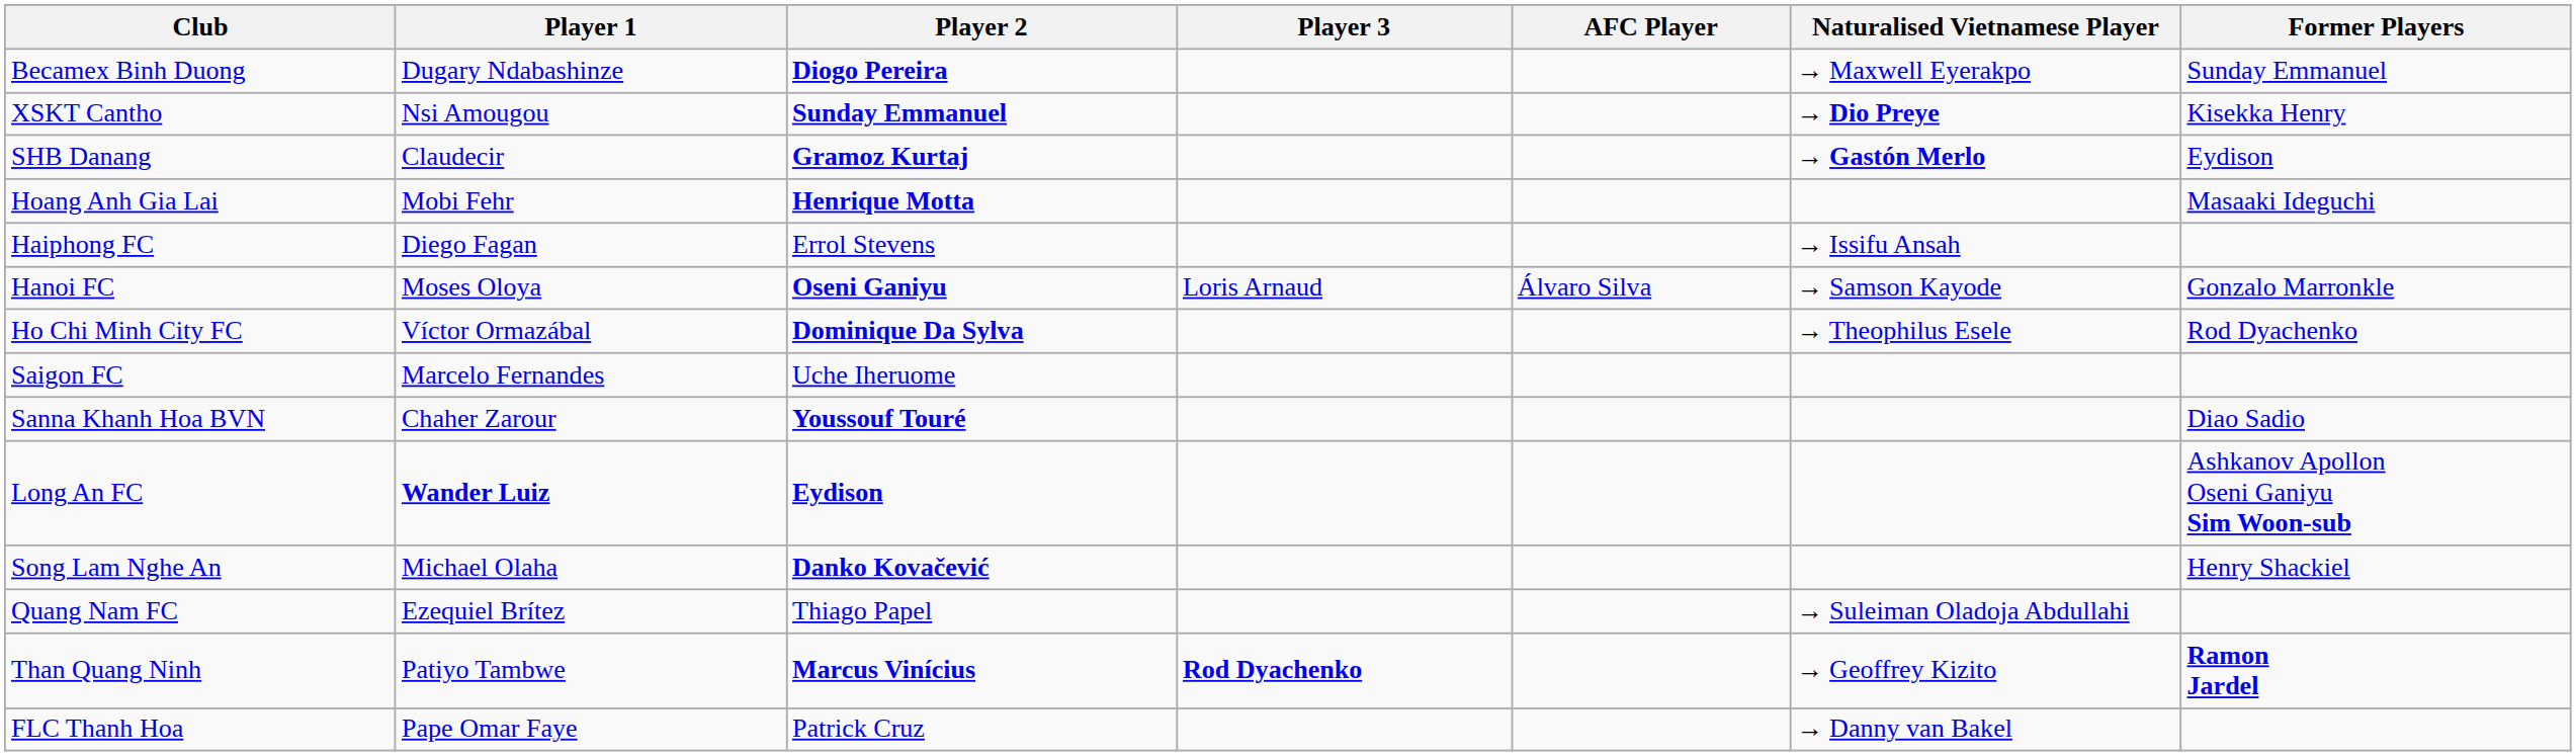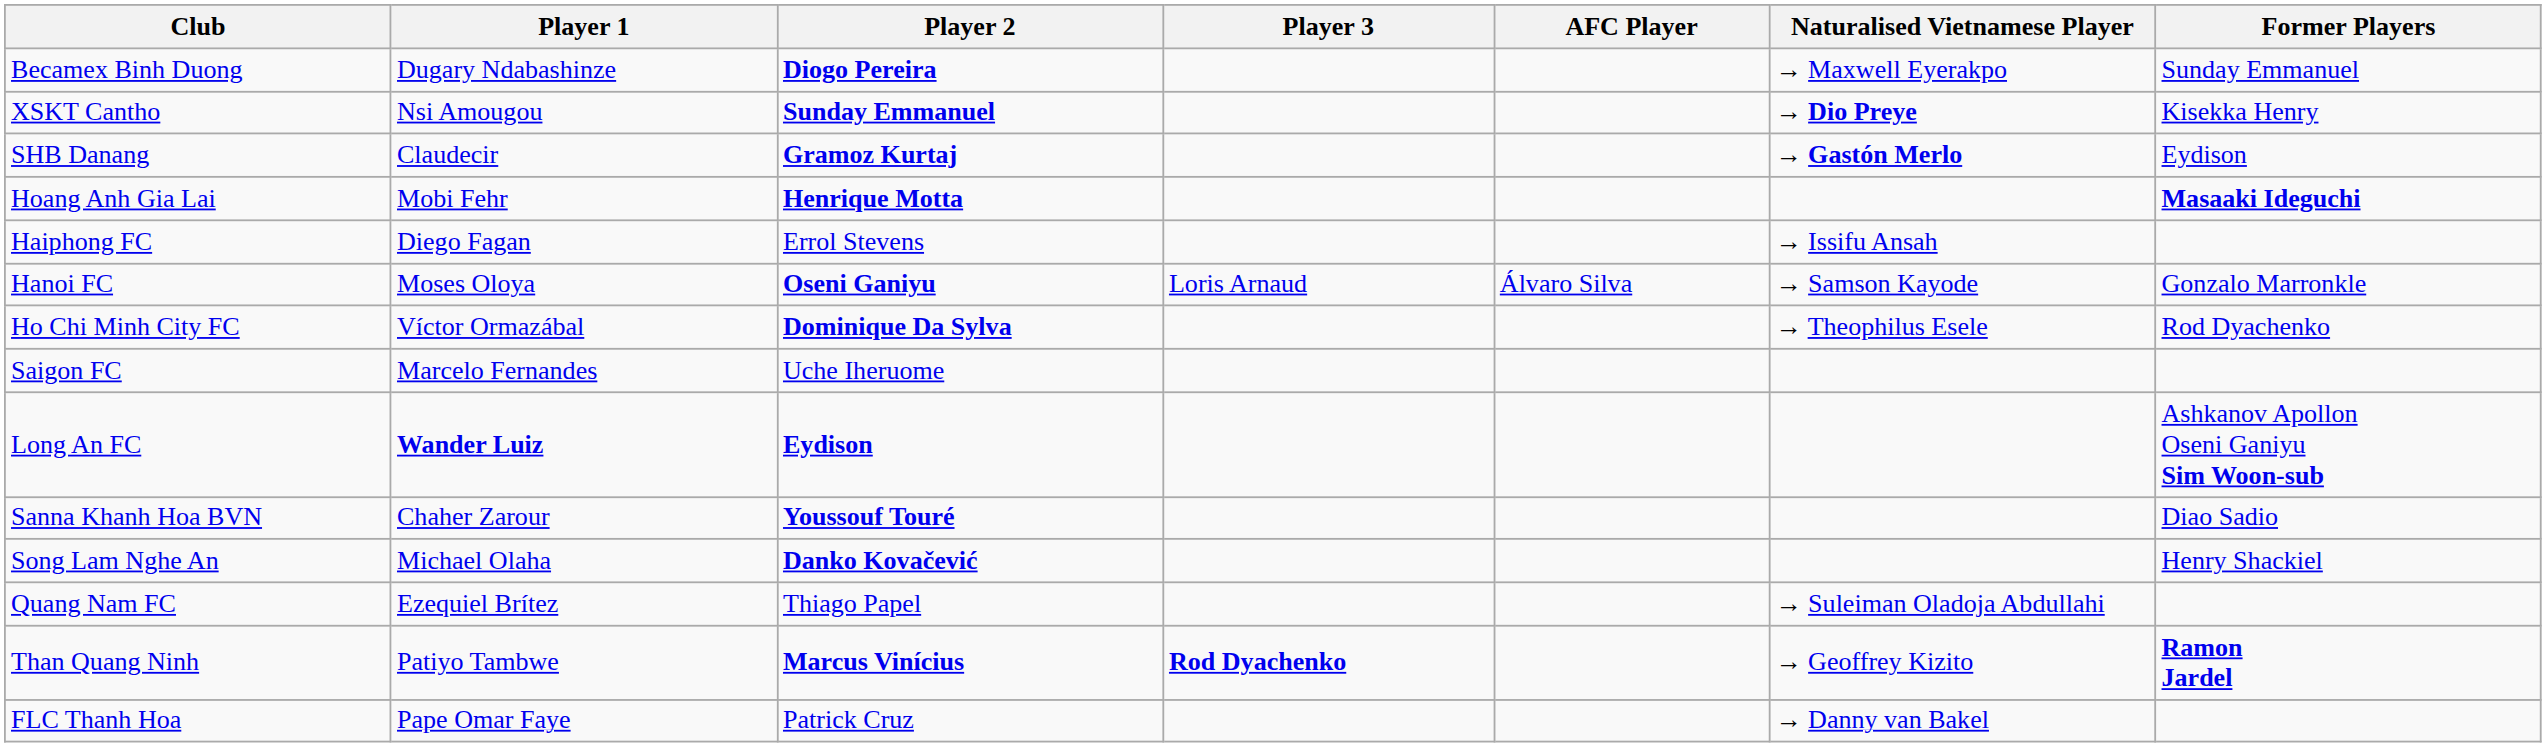Hoang Anh Gia Lai | Former Players: normal -> bold
rows swapped: Sanna Khanh Hoa BVN <-> Long An FC
